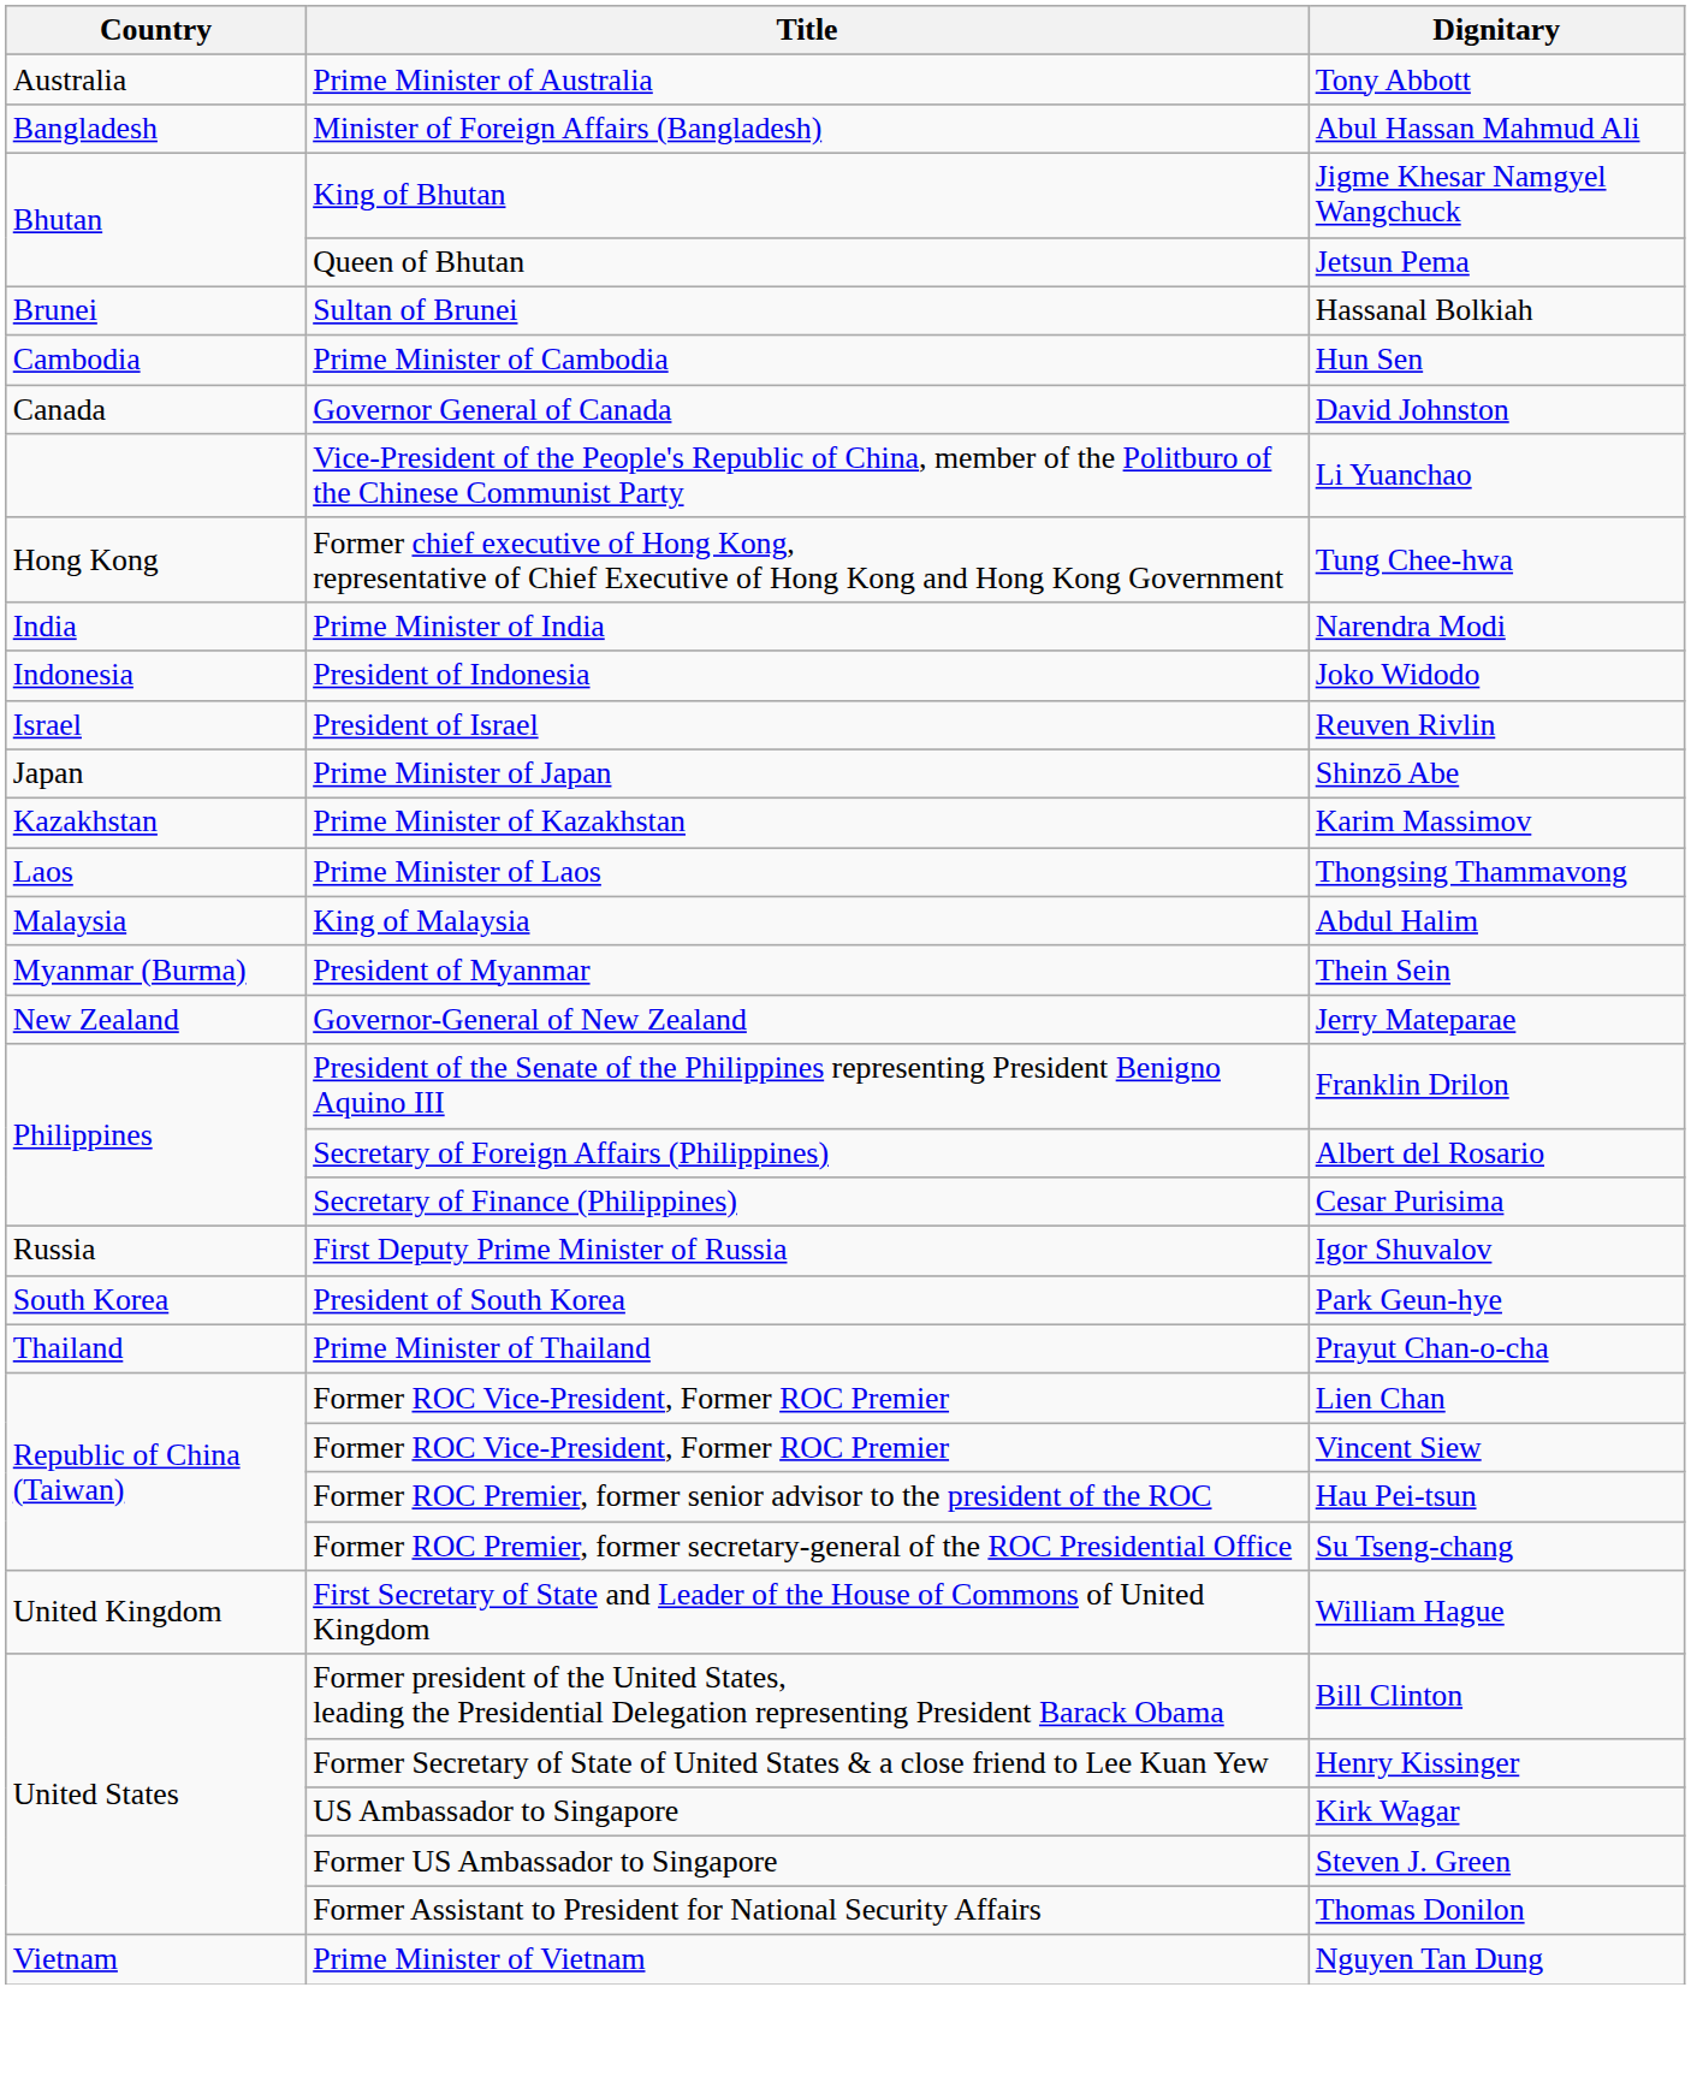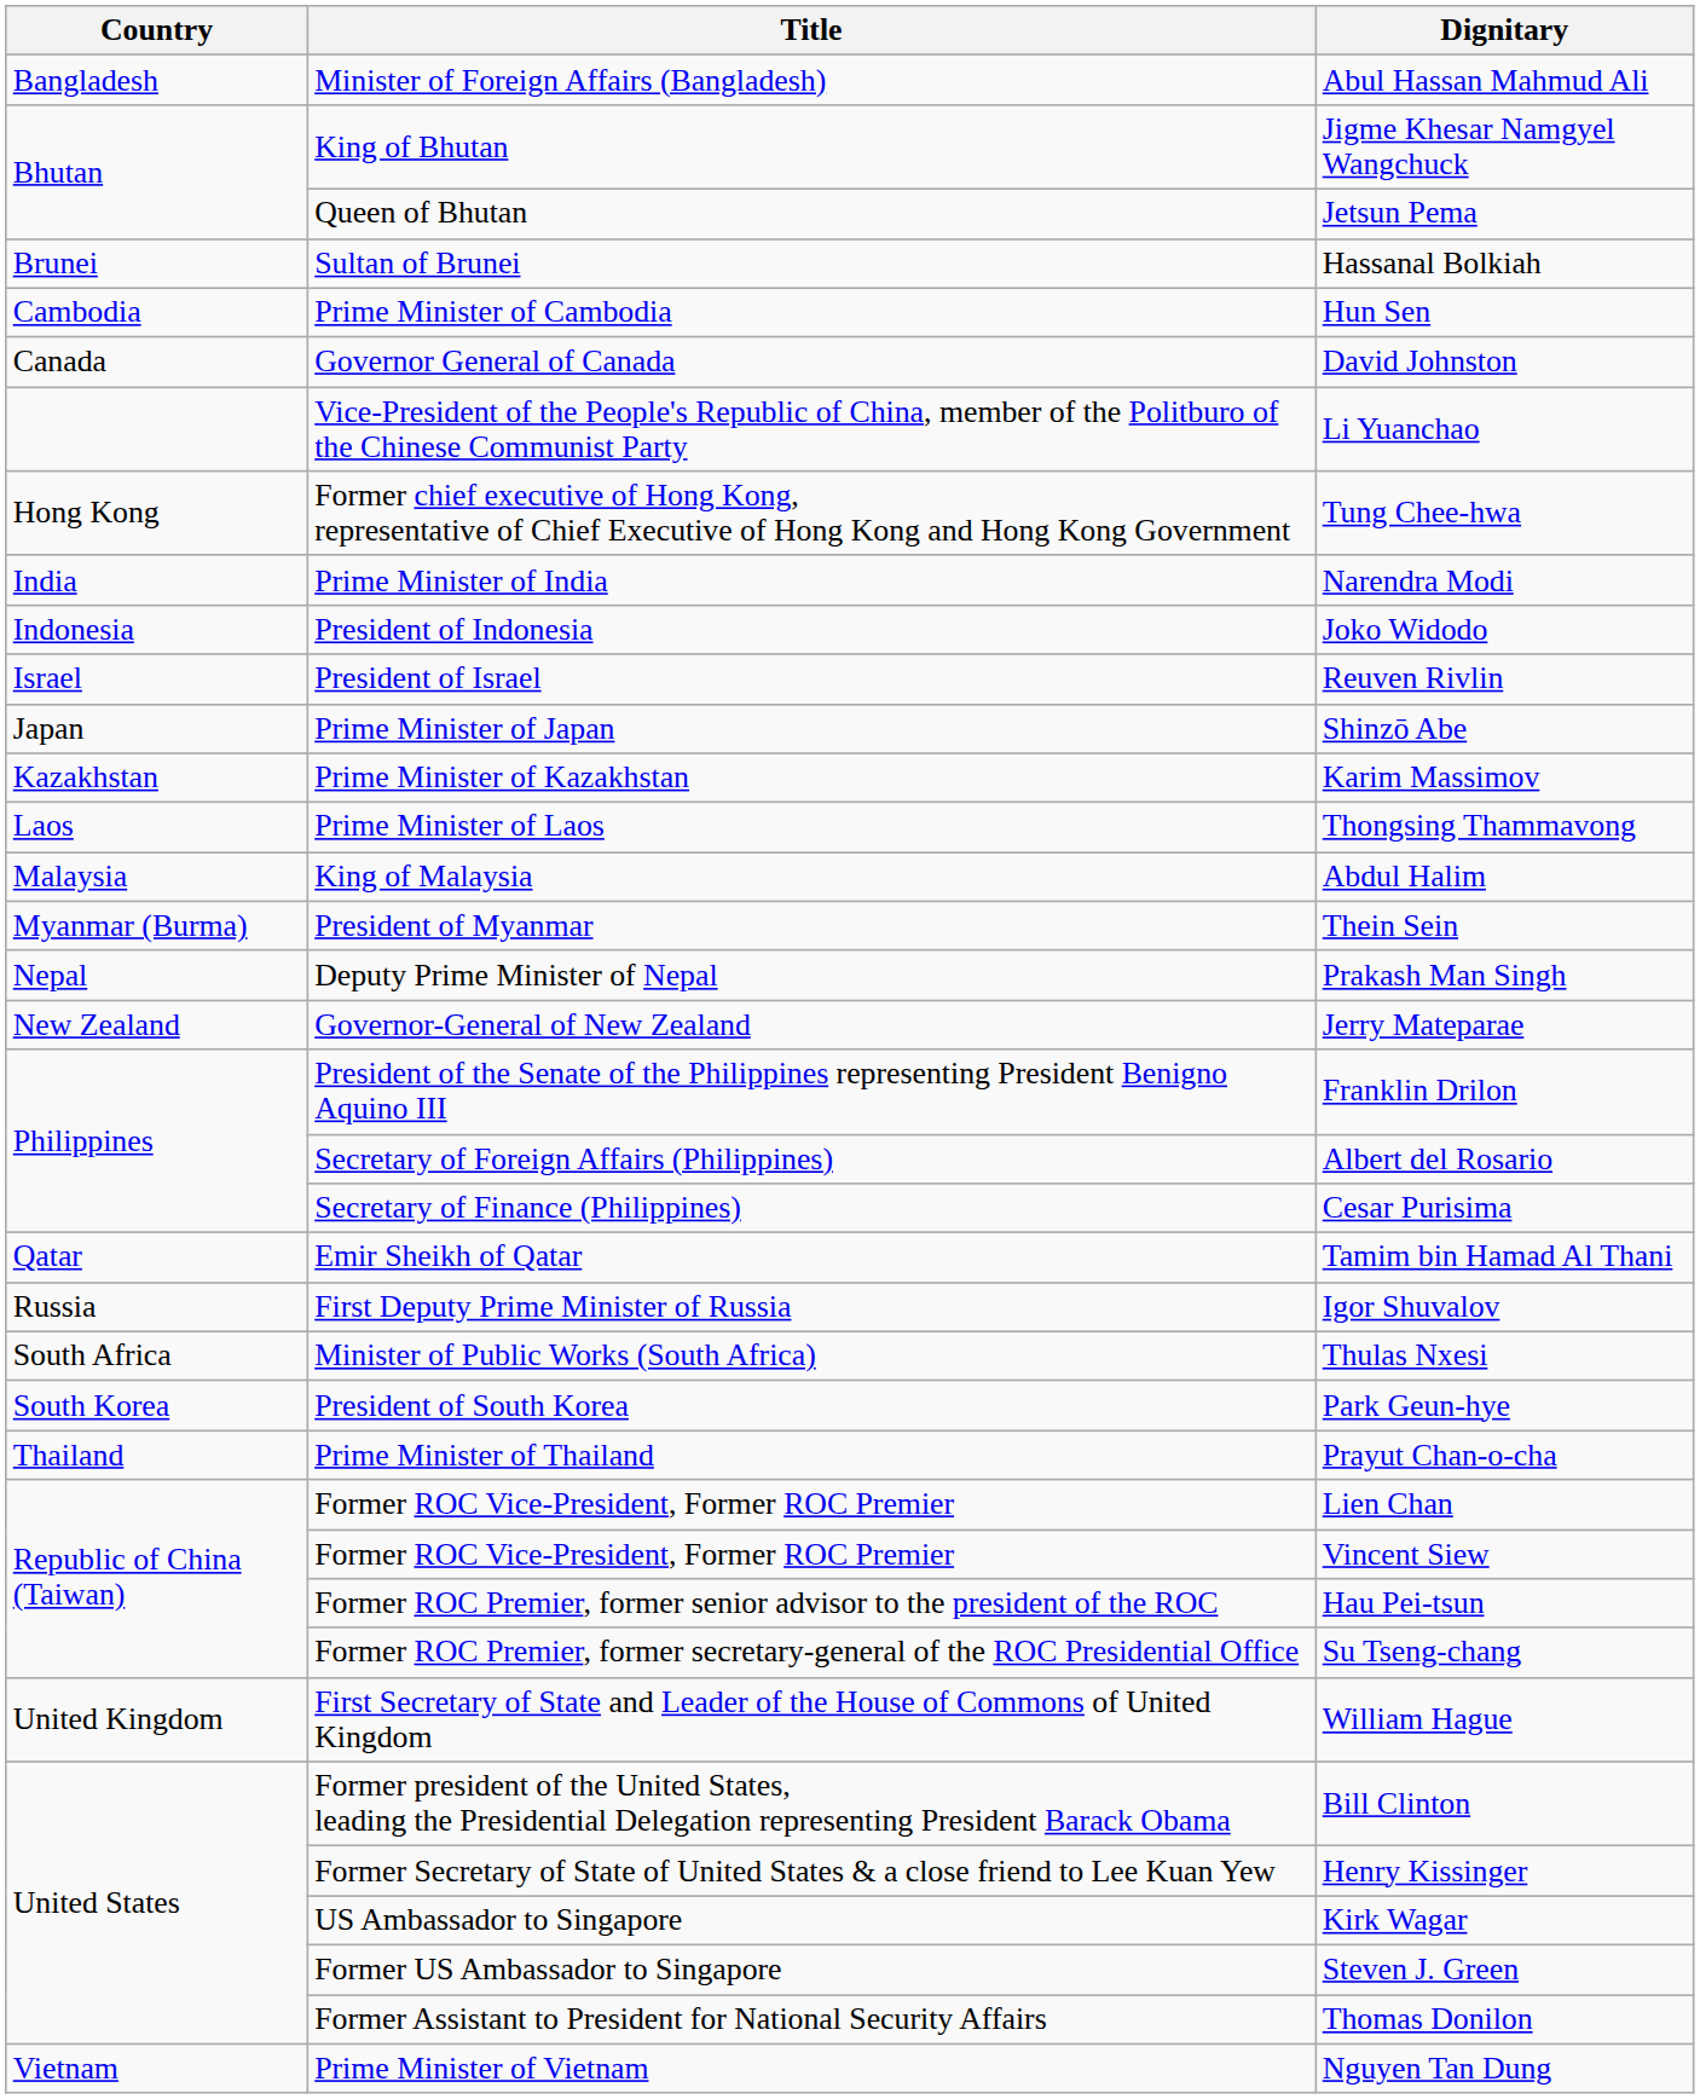- row: Australia | Prime Minister of Australia | Tony Abbott
+ row: Nepal | Deputy Prime Minister of Nepal | Prakash Man Singh
+ row: Qatar | Emir Sheikh of Qatar | Tamim bin Hamad Al Thani
+ row: South Africa | Minister of Public Works (South Africa) | Thulas Nxesi
